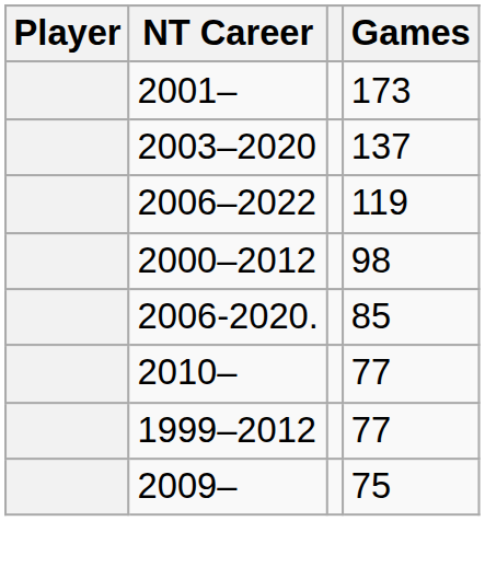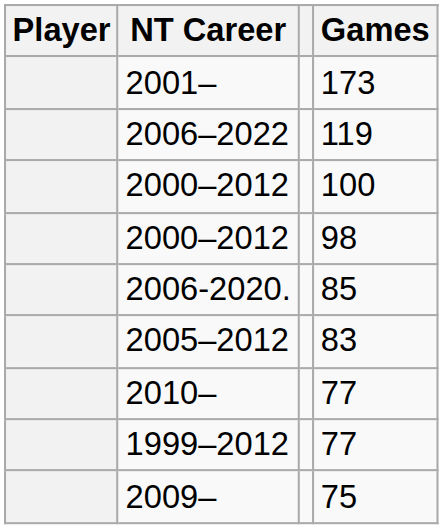- row: 2003–2020 | 137
+ row: 2000–2012 | 100
+ row: 2005–2012 | 83
